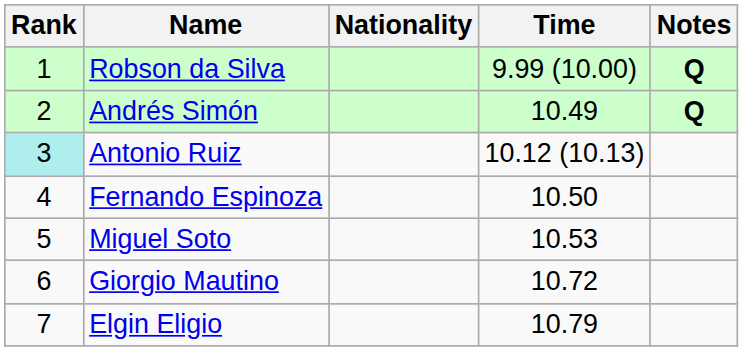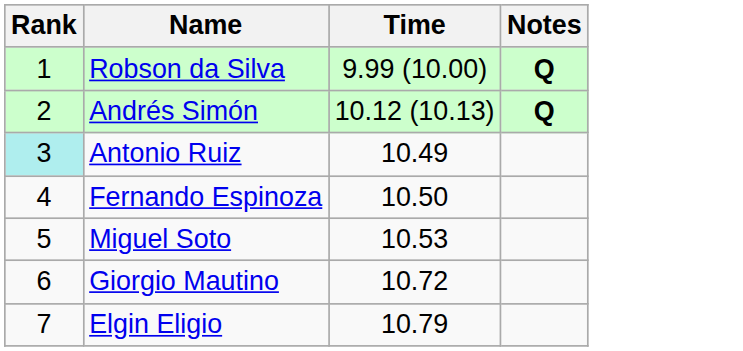- column: Nationality
Andrés Simón | Time: 10.49 -> 10.12 (10.13)
Antonio Ruiz | Time: 10.12 (10.13) -> 10.49
